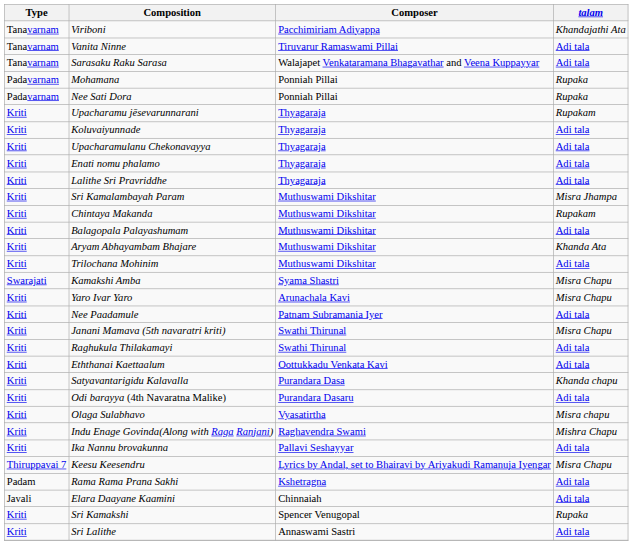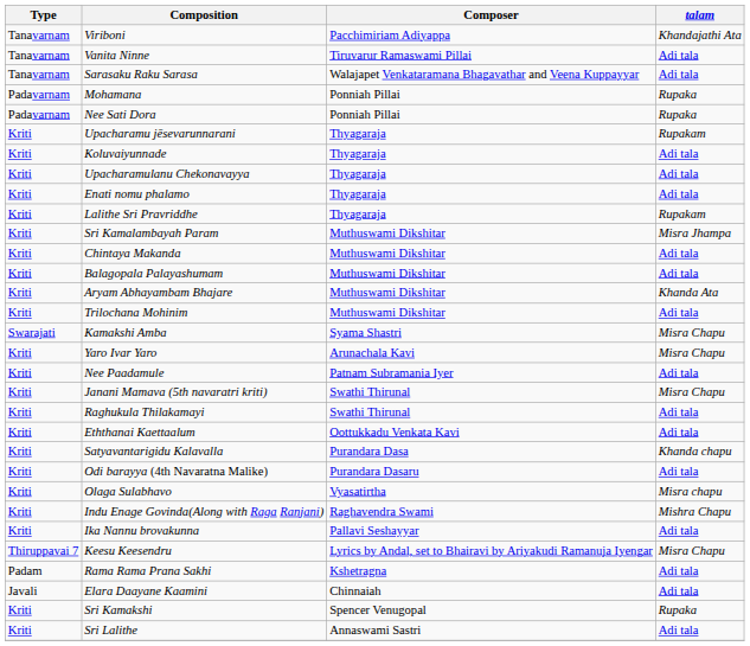Lalithe Sri Pravriddhe | talam: Adi tala -> Rupakam
Chintaya Makanda | talam: Rupakam -> Adi tala
